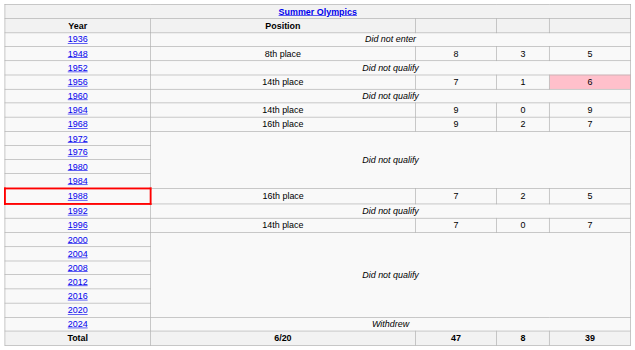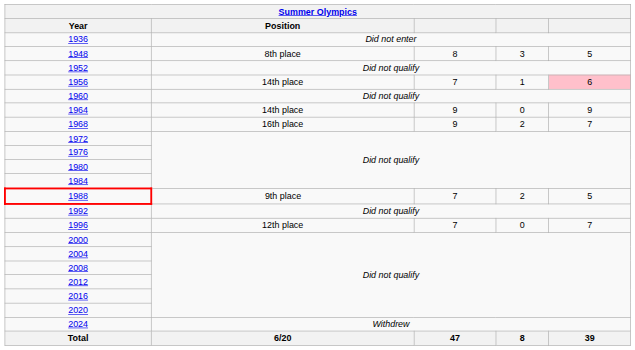1988 | Position: 16th place -> 9th place
1996 | Position: 14th place -> 12th place
